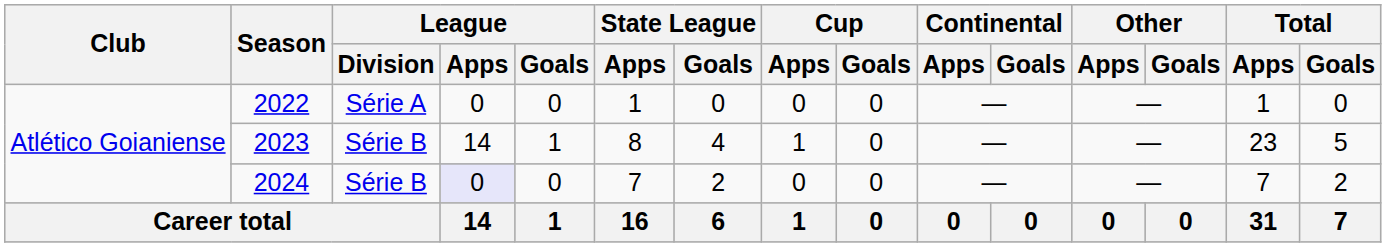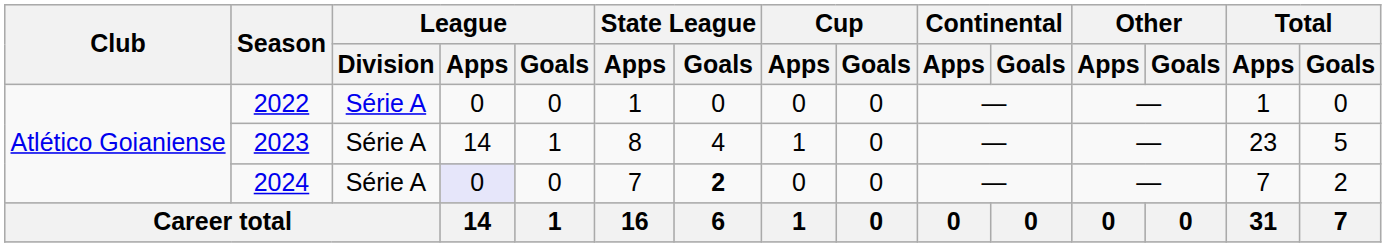2023 | League / Division: Série B -> Série A
2024 | League / Division: Série B -> Série A
2024 | State League / Goals: normal -> bold
